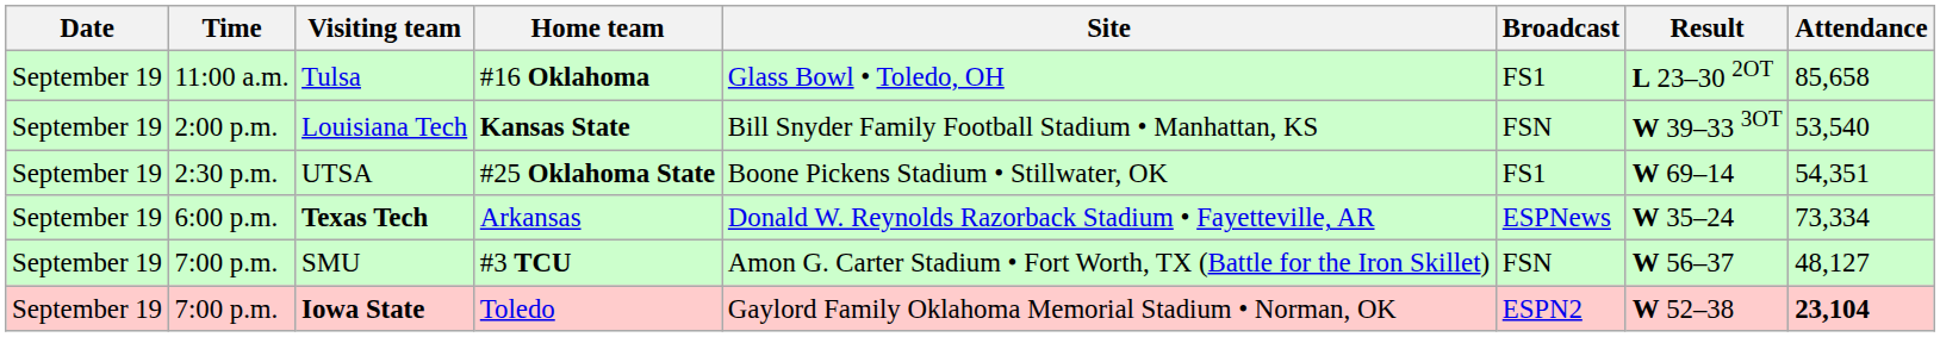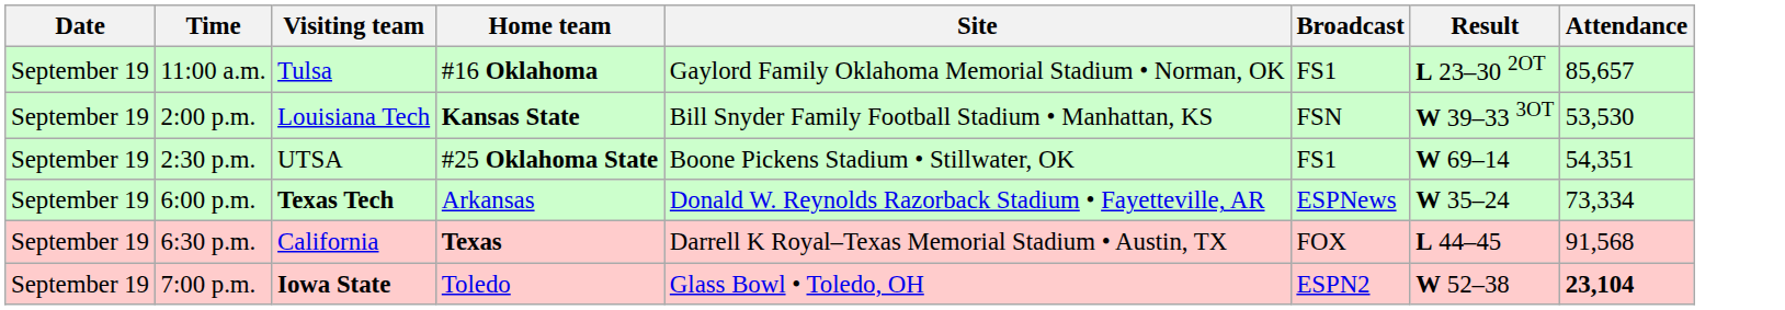Tulsa | Site: Glass Bowl • Toledo, OH -> Gaylord Family Oklahoma Memorial Stadium • Norman, OK
Tulsa | Attendance: 85,658 -> 85,657
Louisiana Tech | Attendance: 53,540 -> 53,530
+ row: September 19 | 6:30 p.m. | California | Texas | Darrell K Royal–Texas Memorial Stadium • Austin, TX | FOX | L 44–45 | 91,568
- row: September 19 | 7:00 p.m. | SMU | #3 TCU | Amon G. Carter Stadium • Fort Worth, TX (Battle for the Iron Skillet) | FSN | W 56–37 | 48,127
Iowa State | Site: Gaylord Family Oklahoma Memorial Stadium • Norman, OK -> Glass Bowl • Toledo, OH
